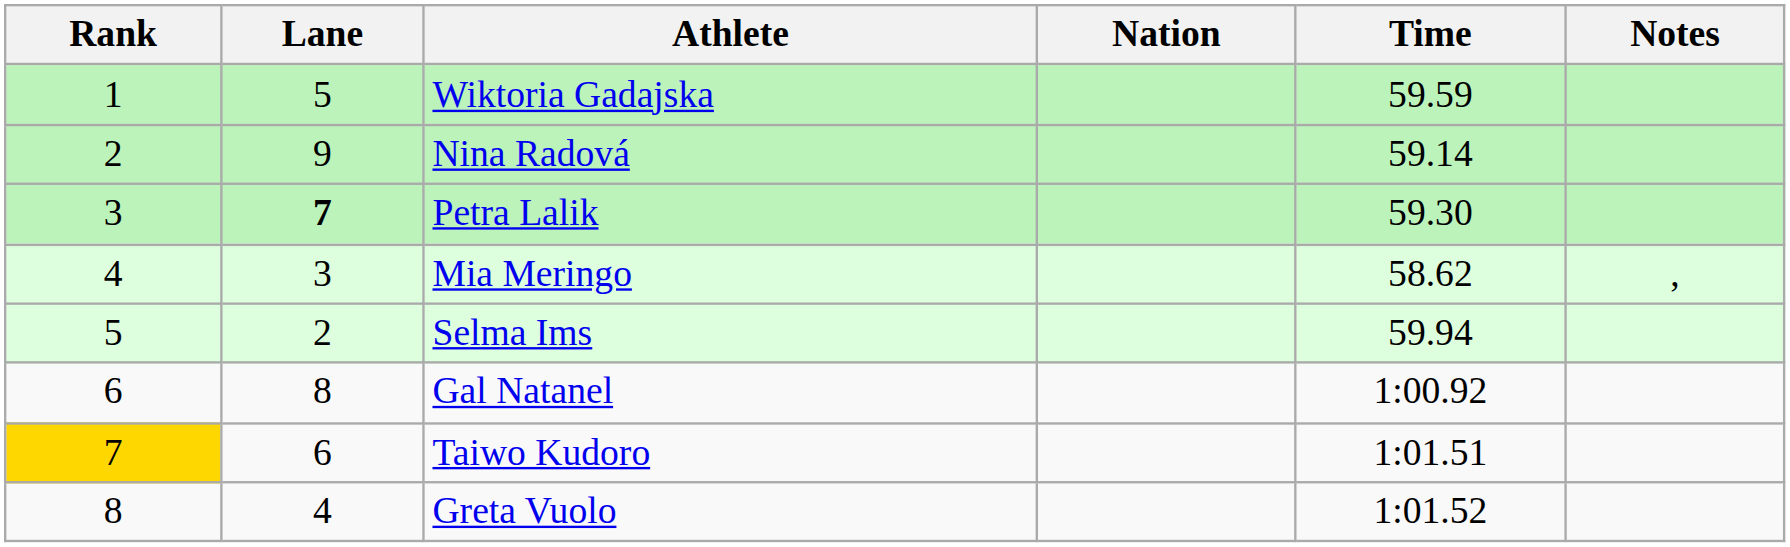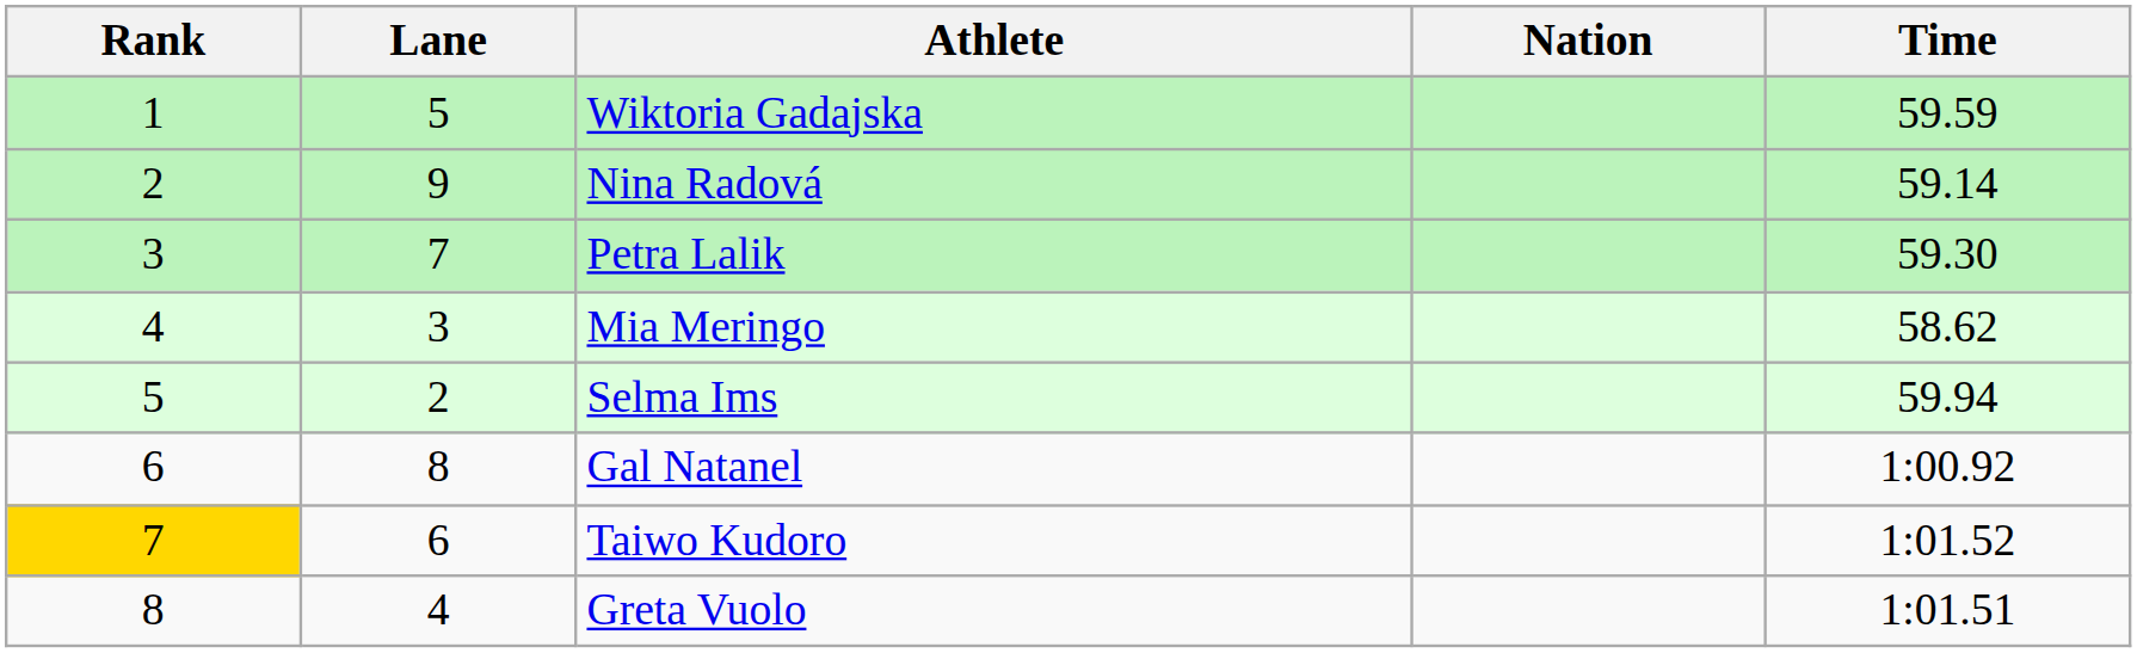- column: Notes | ,
Petra Lalik | Lane: bold -> normal
Taiwo Kudoro | Time: 1:01.51 -> 1:01.52
Greta Vuolo | Time: 1:01.52 -> 1:01.51
